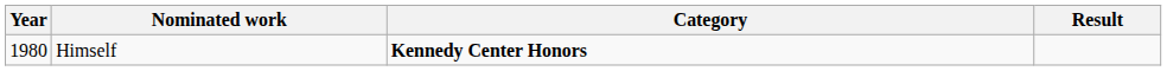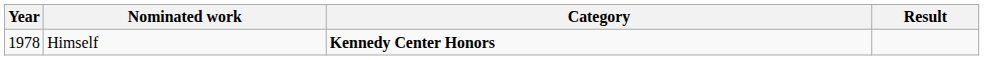Himself | Year: 1980 -> 1978
